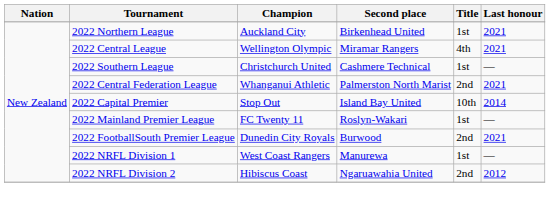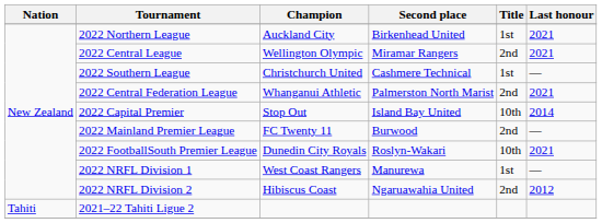2022 Central League | Title: 4th -> 2nd
2022 Mainland Premier League | Second place: Roslyn-Wakari -> Burwood
2022 Mainland Premier League | Title: 1st -> 2nd
2022 FootballSouth Premier League | Second place: Burwood -> Roslyn-Wakari
2022 FootballSouth Premier League | Title: 2nd -> 10th
+ row: Tahiti | 2021–22 Tahiti Ligue 2
